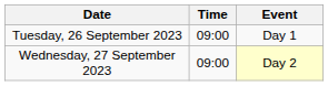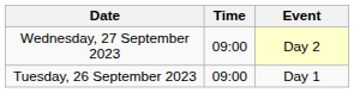rows swapped: Tuesday, 26 September 2023 <-> Wednesday, 27 September 2023
